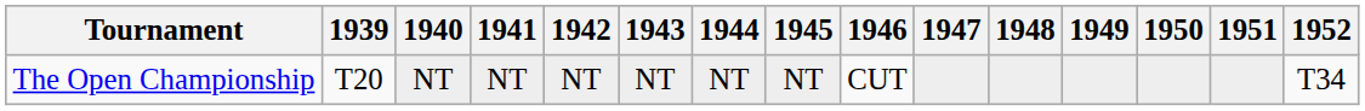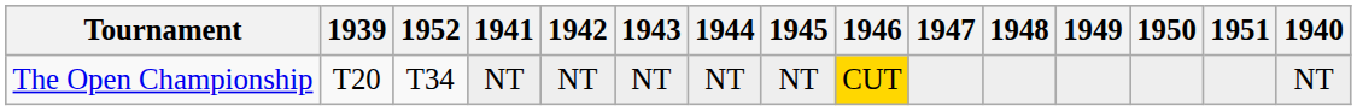columns swapped: 1940 <-> 1952
The Open Championship | 1946: no background -> gold background
